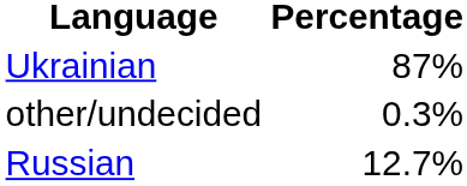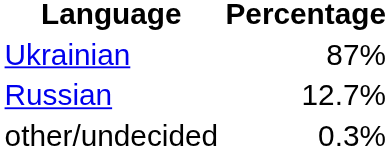rows swapped: Russian <-> other/undecided
